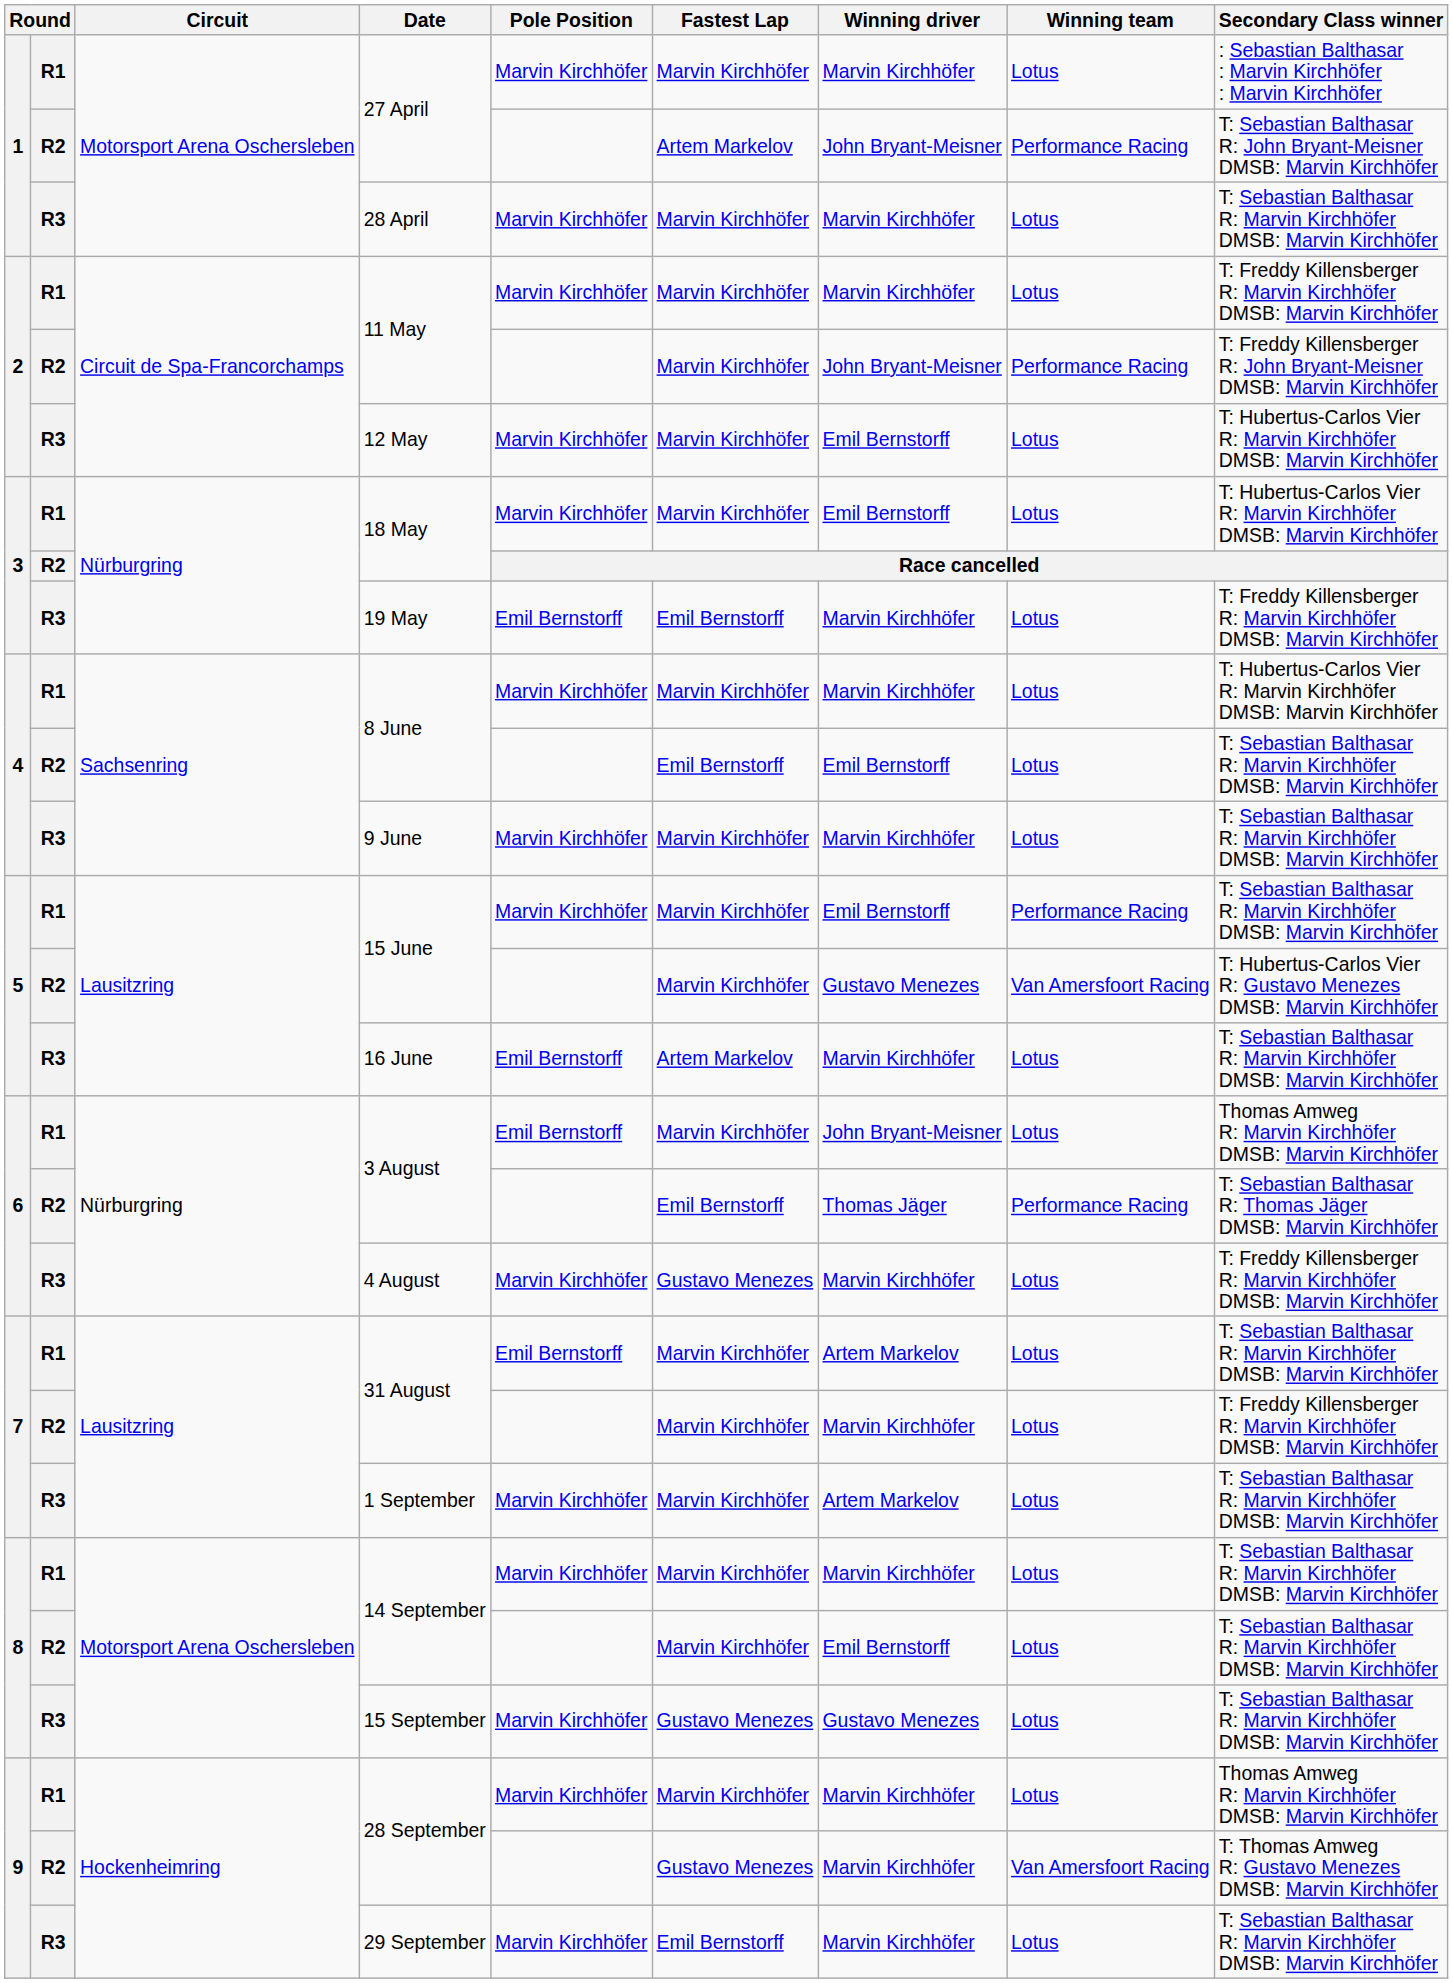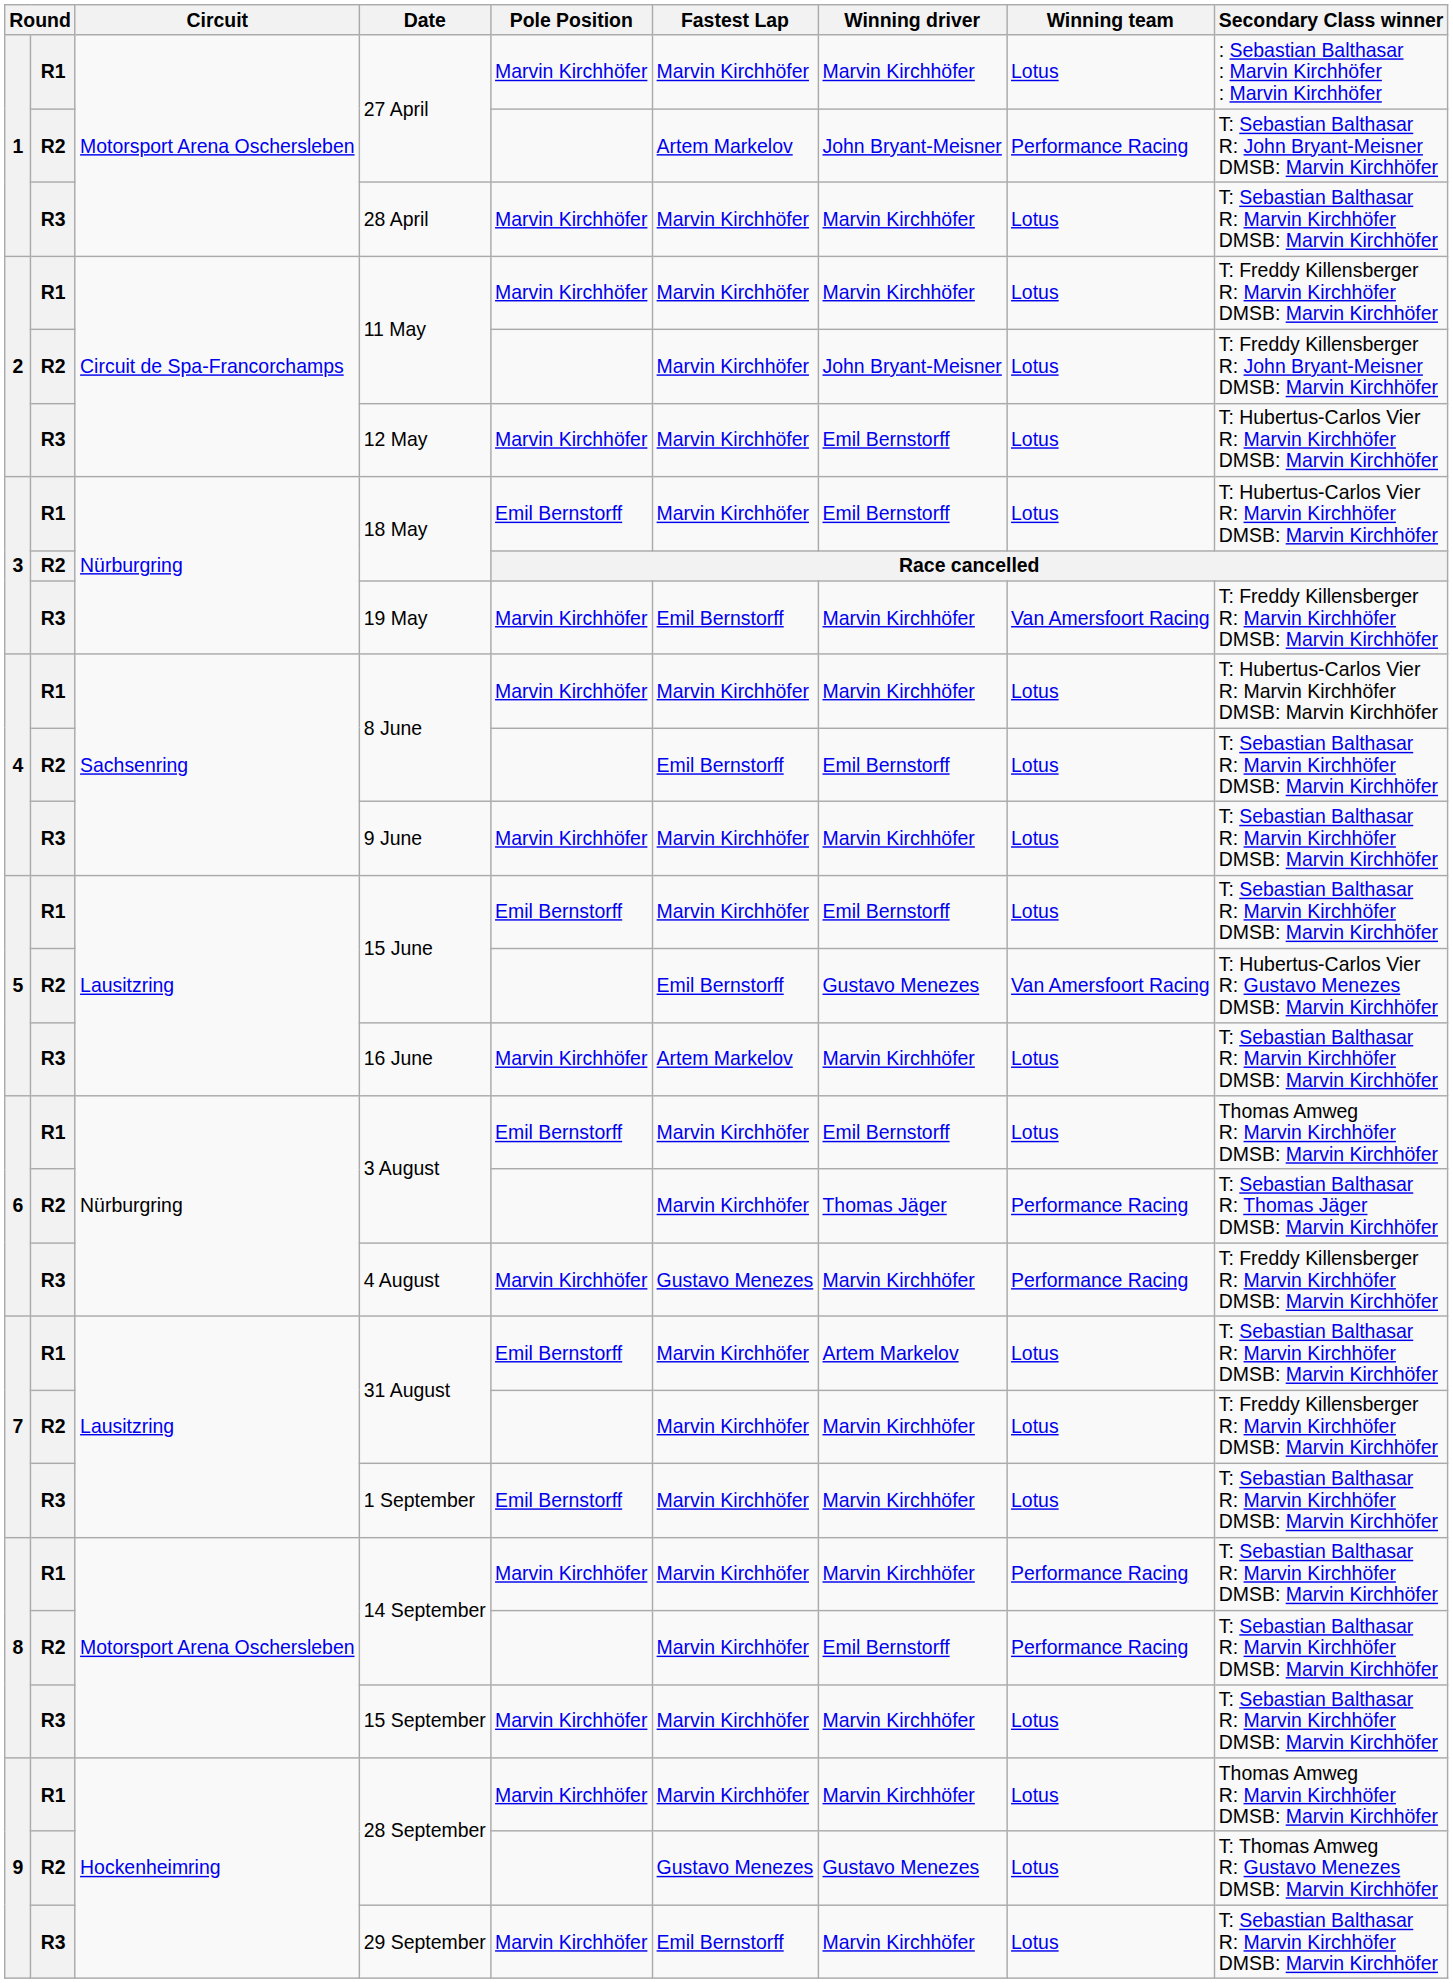R2 / 11 May | Winning team: Performance Racing -> Lotus
R1 / 18 May | Pole Position: Marvin Kirchhöfer -> Emil Bernstorff
19 May | Pole Position: Emil Bernstorff -> Marvin Kirchhöfer
19 May | Winning team: Lotus -> Van Amersfoort Racing
R1 / 15 June | Pole Position: Marvin Kirchhöfer -> Emil Bernstorff
R1 / 15 June | Winning team: Performance Racing -> Lotus
R2 / 15 June | Fastest Lap: Marvin Kirchhöfer -> Emil Bernstorff
16 June | Pole Position: Emil Bernstorff -> Marvin Kirchhöfer
R1 / 3 August | Winning driver: John Bryant-Meisner -> Emil Bernstorff
R2 / 3 August | Fastest Lap: Emil Bernstorff -> Marvin Kirchhöfer
4 August | Winning team: Lotus -> Performance Racing
1 September | Pole Position: Marvin Kirchhöfer -> Emil Bernstorff
1 September | Winning driver: Artem Markelov -> Marvin Kirchhöfer
R1 / 14 September | Winning team: Lotus -> Performance Racing
R2 / 14 September | Winning team: Lotus -> Performance Racing
15 September | Fastest Lap: Gustavo Menezes -> Marvin Kirchhöfer
15 September | Winning driver: Gustavo Menezes -> Marvin Kirchhöfer
R2 / 28 September | Winning driver: Marvin Kirchhöfer -> Gustavo Menezes
R2 / 28 September | Winning team: Van Amersfoort Racing -> Lotus
